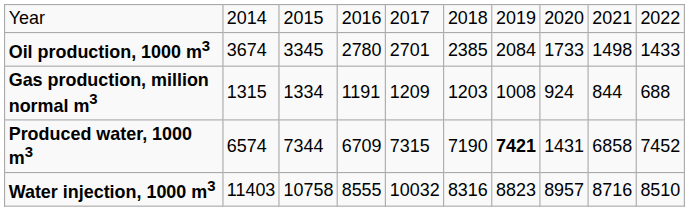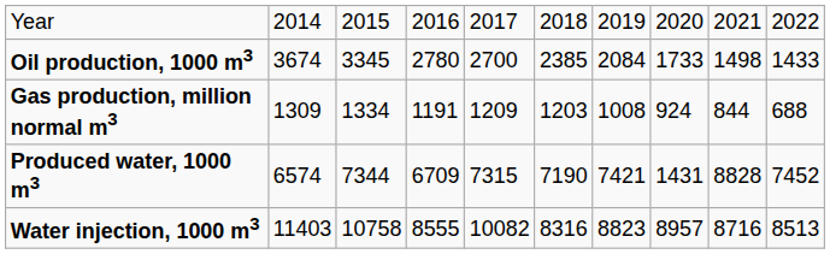Oil production, 1000 m3 | column 5: 2701 -> 2700
Gas production, million normal m3 | column 2: 1315 -> 1309
Produced water, 1000 m3 | column 7: bold -> normal
Produced water, 1000 m3 | column 9: 6858 -> 8828
Water injection, 1000 m3 | column 5: 10032 -> 10082
Water injection, 1000 m3 | column 10: 8510 -> 8513
